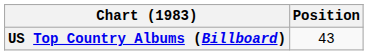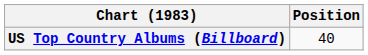US Top Country Albums (Billboard) | Position: 43 -> 40
